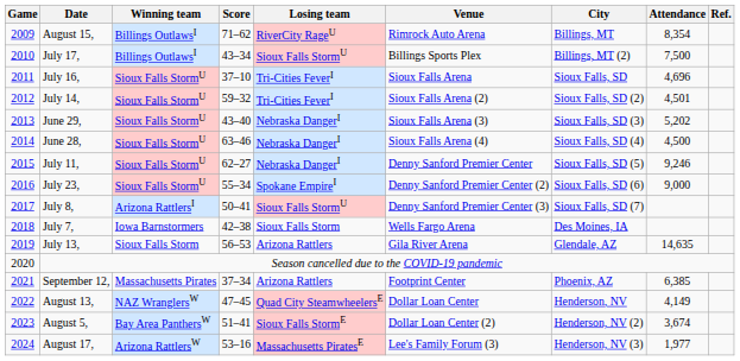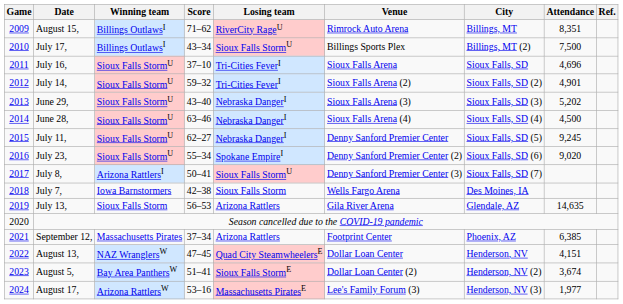August 15, | Attendance: 8,354 -> 8,351
July 14, | Attendance: 4,501 -> 4,901
July 11, | Attendance: 9,246 -> 9,245
July 23, | Attendance: 9,000 -> 9,020
August 13, | Attendance: 4,149 -> 4,151
